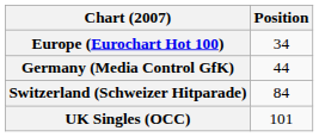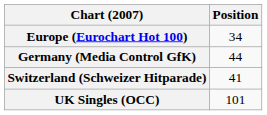Switzerland (Schweizer Hitparade) | Position: 84 -> 41
